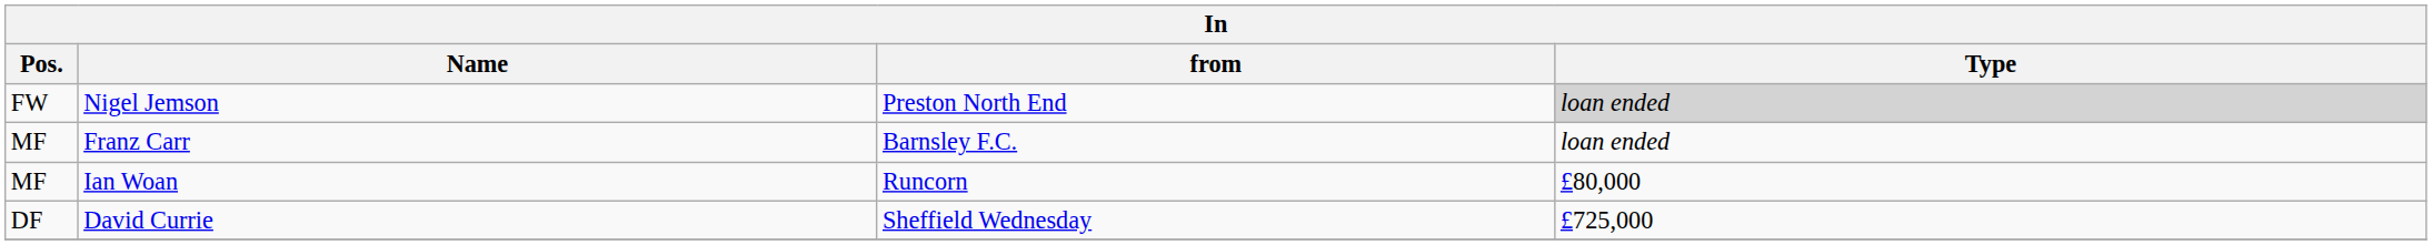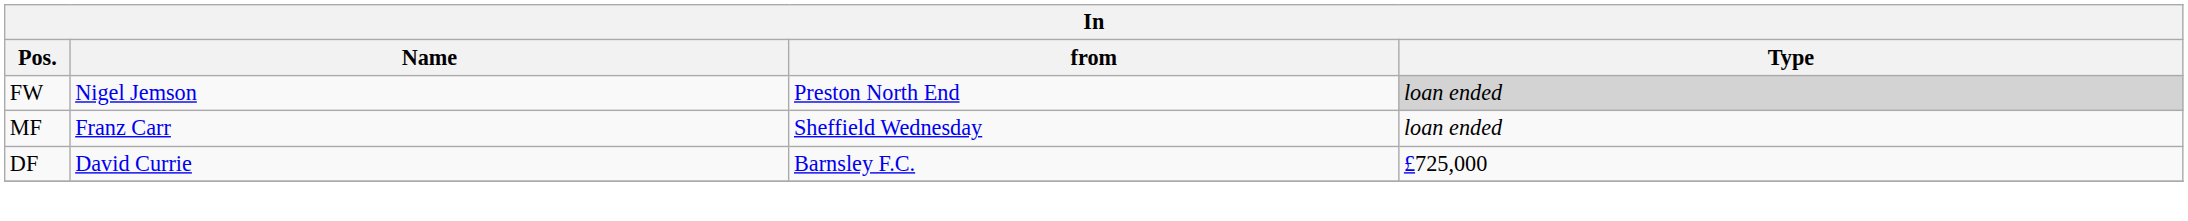Franz Carr | from: Barnsley F.C. -> Sheffield Wednesday
- row: MF | Ian Woan | Runcorn | £80,000
David Currie | from: Sheffield Wednesday -> Barnsley F.C.
